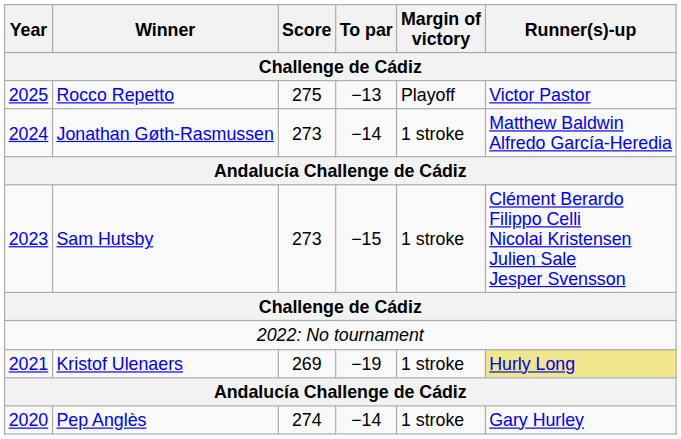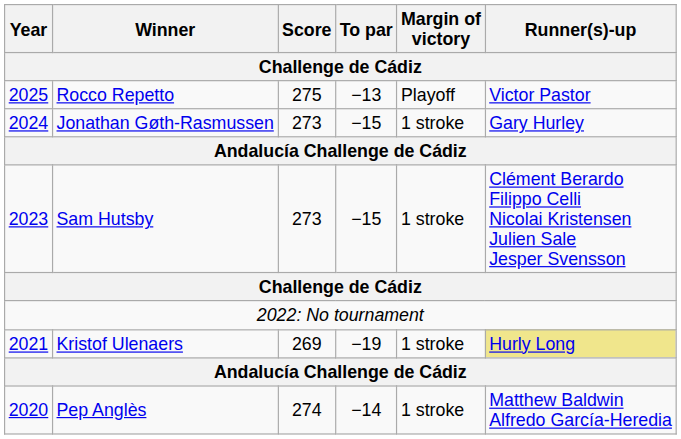Jonathan Gøth-Rasmussen | To par: −14 -> −15
Jonathan Gøth-Rasmussen | Runner(s)-up: Matthew Baldwin Alfredo García-Heredia -> Gary Hurley
Pep Anglès | Runner(s)-up: Gary Hurley -> Matthew Baldwin Alfredo García-Heredia
